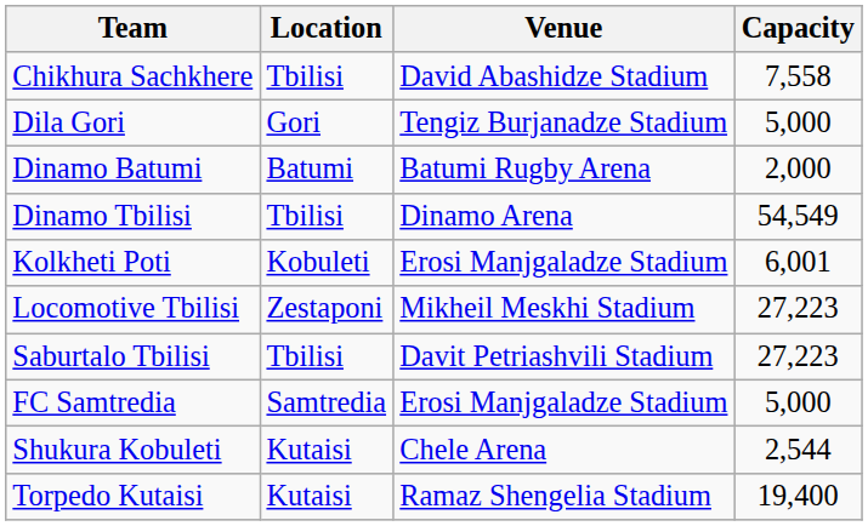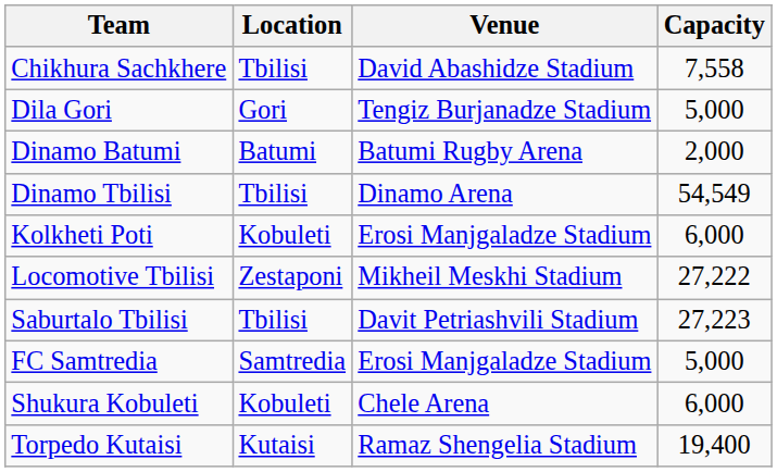Kolkheti Poti | Capacity: 6,001 -> 6,000
Locomotive Tbilisi | Capacity: 27,223 -> 27,222
Shukura Kobuleti | Location: Kutaisi -> Kobuleti
Shukura Kobuleti | Capacity: 2,544 -> 6,000
